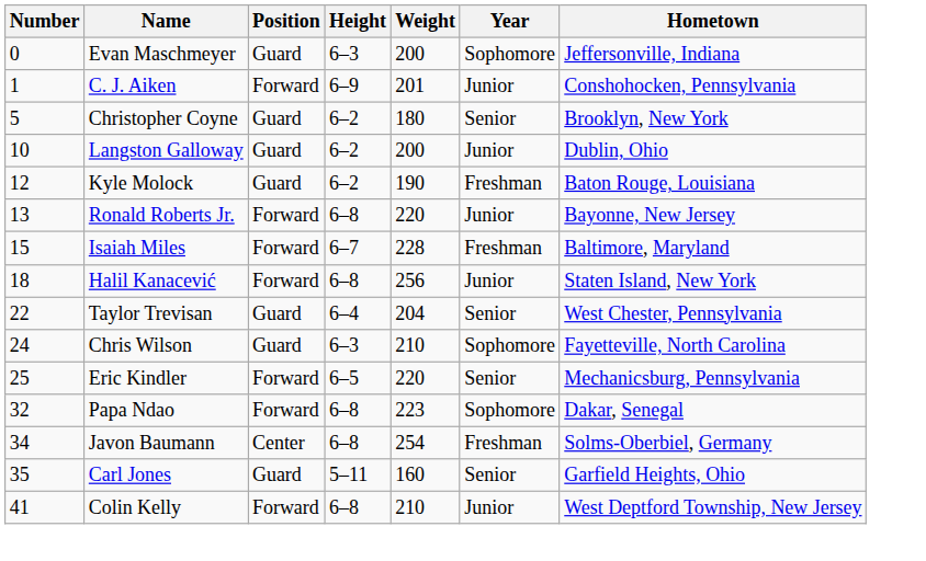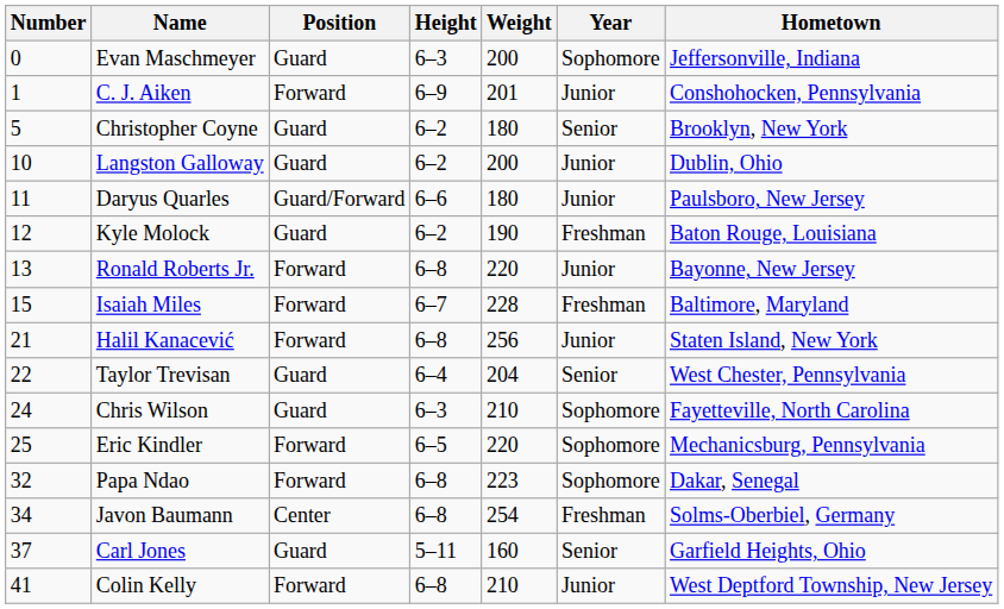+ row: 11 | Daryus Quarles | Guard/Forward | 6–6 | 180 | Junior | Paulsboro, New Jersey
Halil Kanacević | Number: 18 -> 21
Eric Kindler | Year: Senior -> Sophomore
Carl Jones | Number: 35 -> 37
